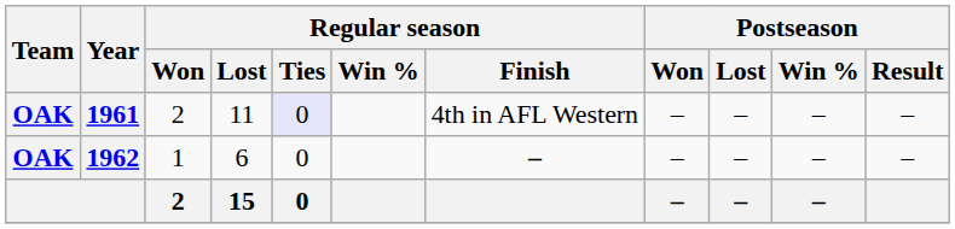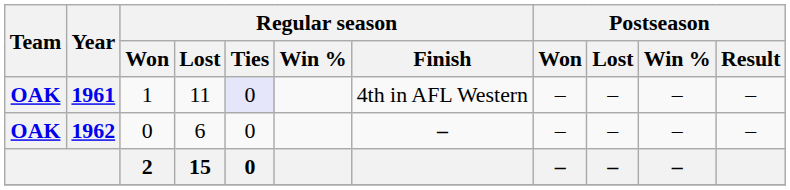1961 | Regular season / Won: 2 -> 1
1962 | Regular season / Won: 1 -> 0
